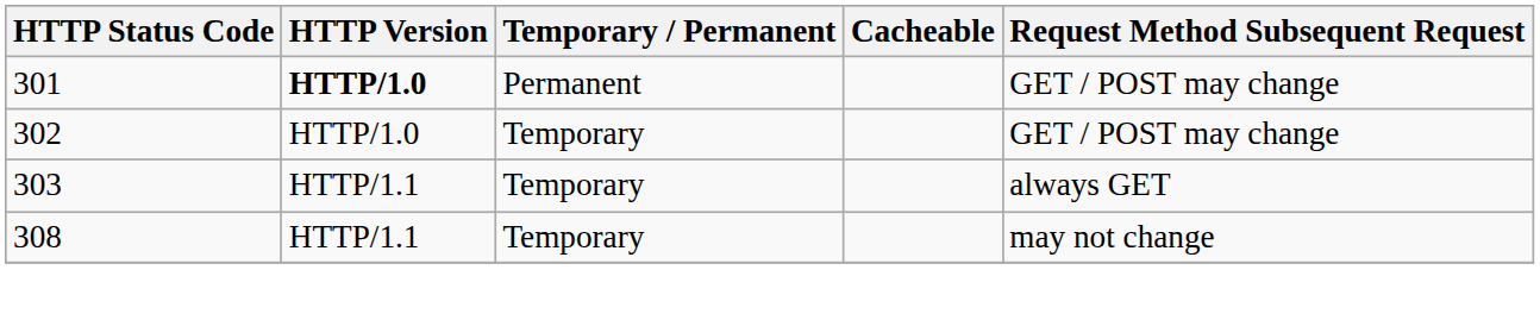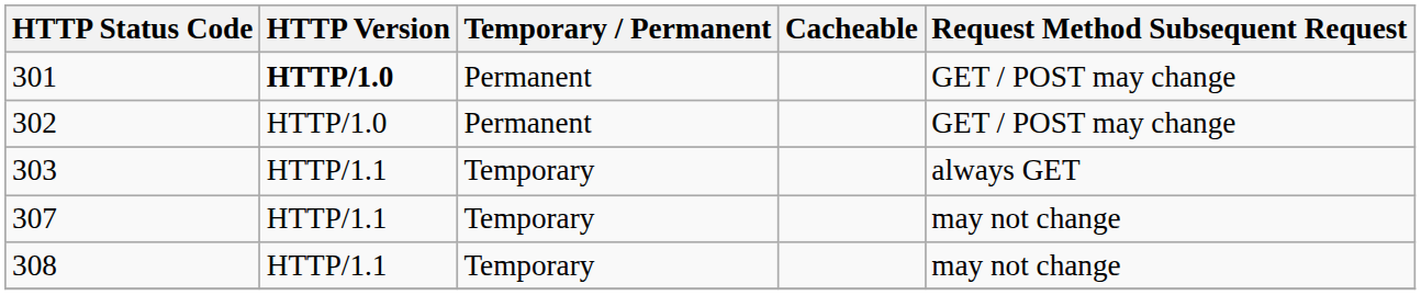302 | Temporary / Permanent: Temporary -> Permanent
+ row: 307 | HTTP/1.1 | Temporary | may not change
